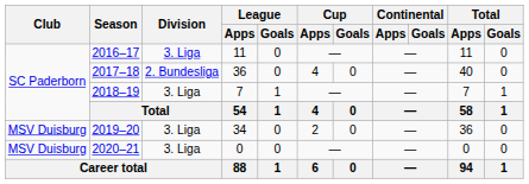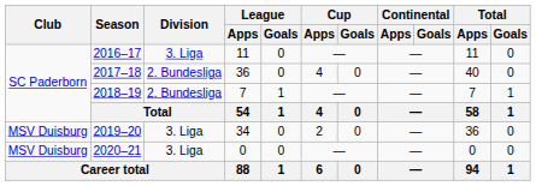2018–19 | Division: 3. Liga -> 2. Bundesliga
